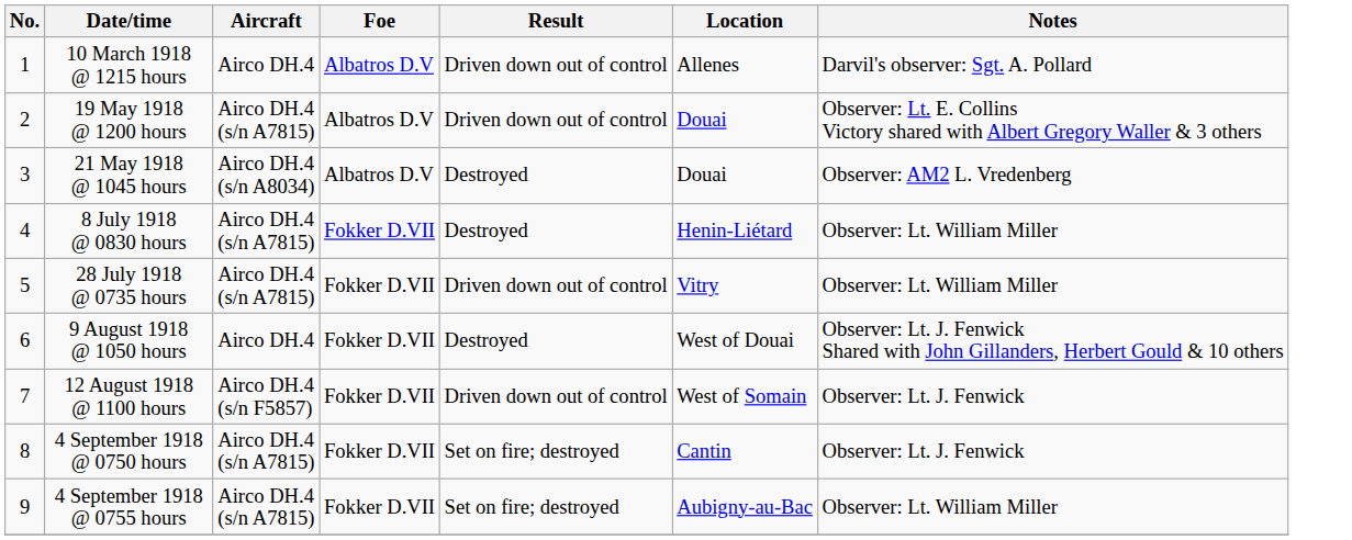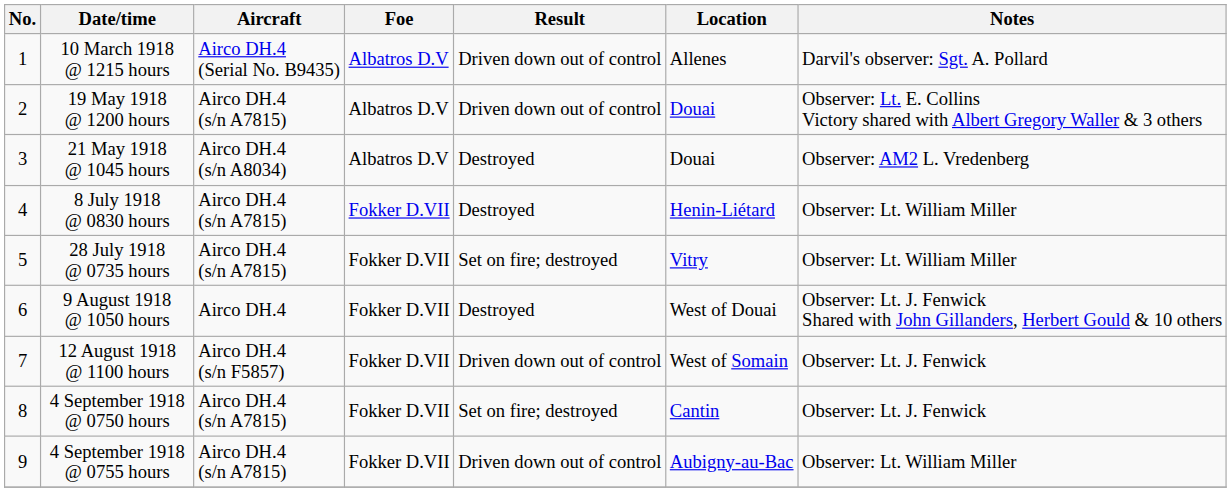10 March 1918 @ 1215 hours | Aircraft: Airco DH.4 -> Airco DH.4 (Serial No. B9435)
28 July 1918 @ 0735 hours | Result: Driven down out of control -> Set on fire; destroyed
4 September 1918 @ 0755 hours | Result: Set on fire; destroyed -> Driven down out of control
